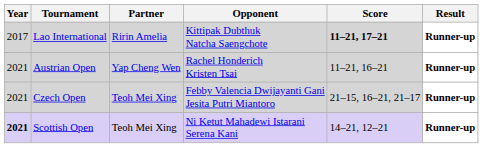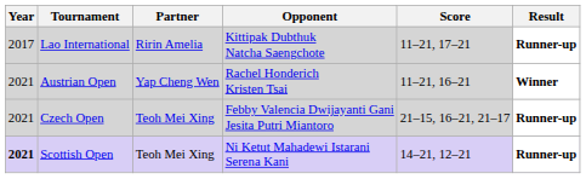Lao International | Score: bold -> normal
Austrian Open | Result: Runner-up -> Winner
